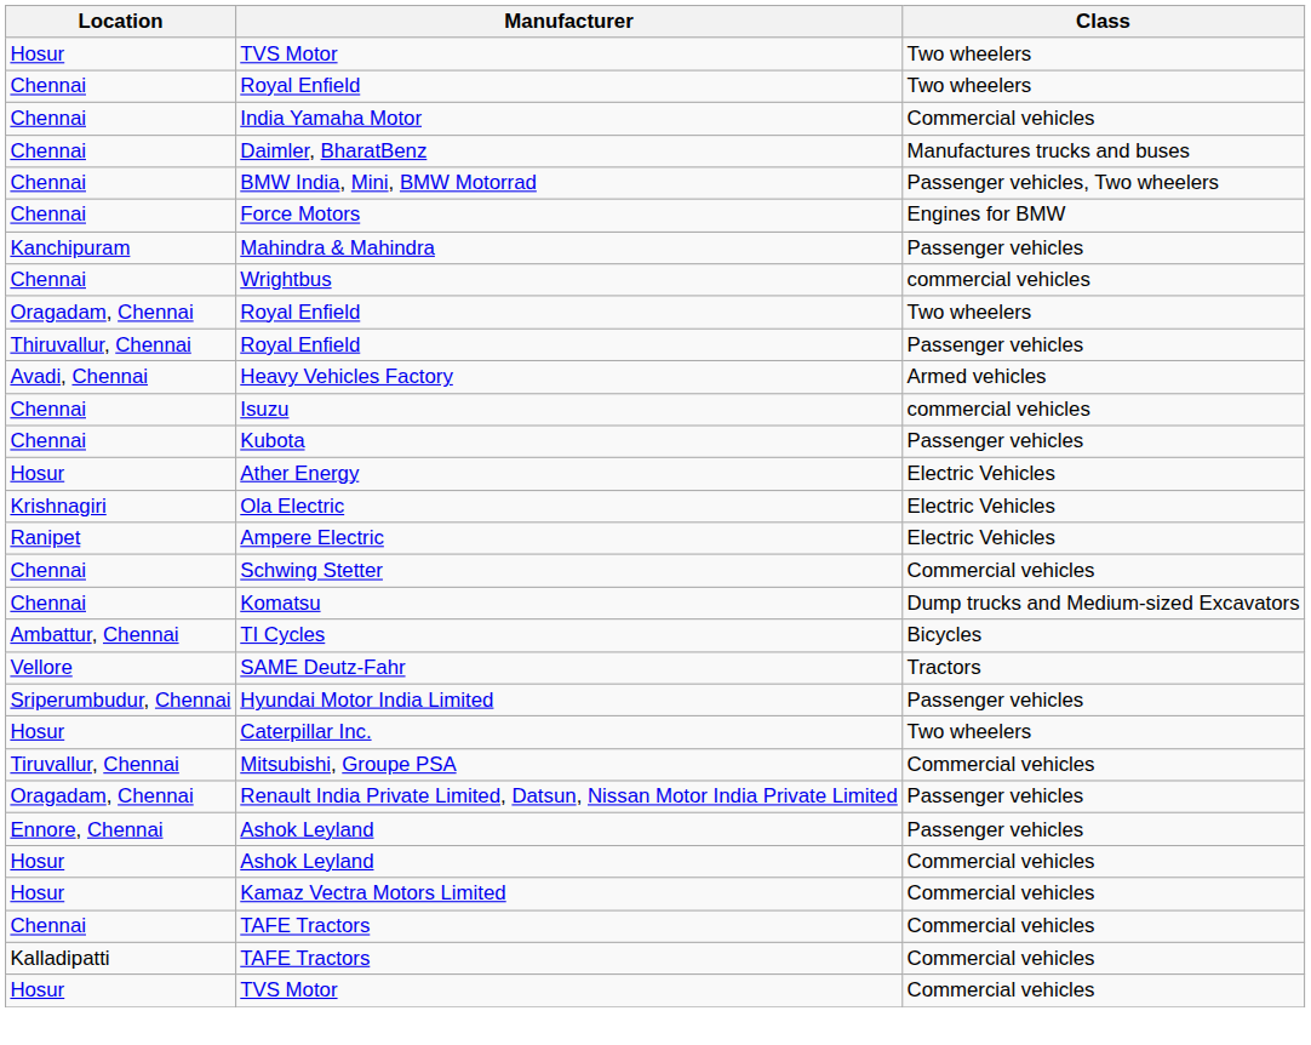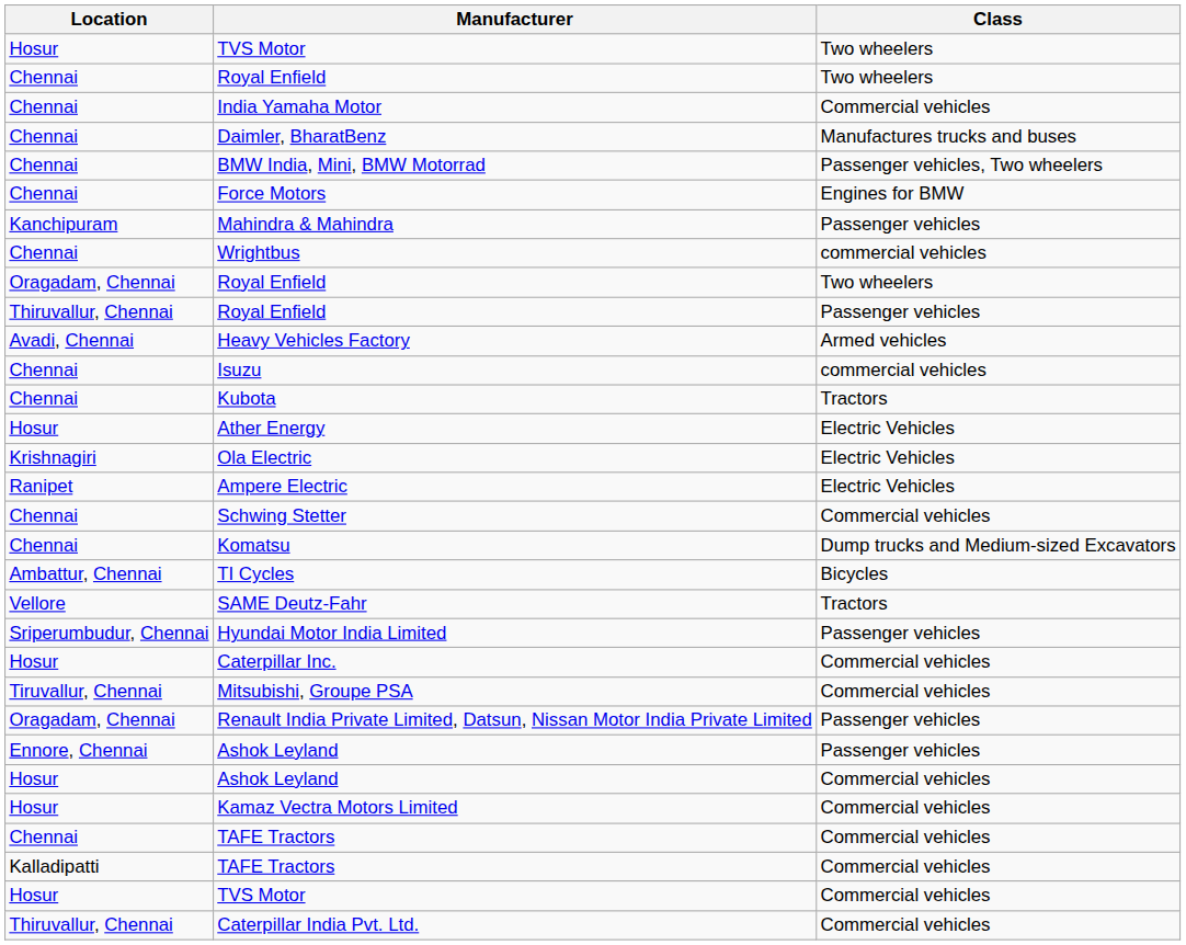Kubota | Class: Passenger vehicles -> Tractors
Caterpillar Inc. | Class: Two wheelers -> Commercial vehicles
+ row: Thiruvallur, Chennai | Caterpillar India Pvt. Ltd. | Commercial vehicles
